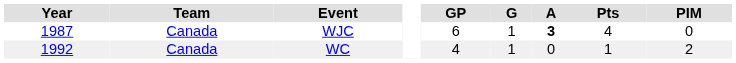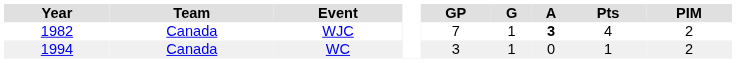WJC | Year: 1987 -> 1982
WJC | GP: 6 -> 7
WJC | PIM: 0 -> 2
WC | Year: 1992 -> 1994
WC | GP: 4 -> 3
